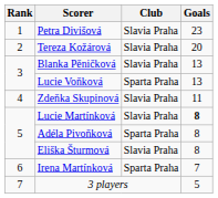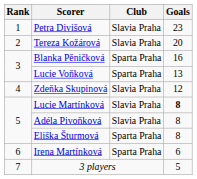Blanka Pěničková | Club: Slavia Praha -> Sparta Praha
Blanka Pěničková | Goals: 13 -> 16
Zdeňka Skupinová | Goals: 11 -> 12
Adéla Pivoňková | Club: Sparta Praha -> Slavia Praha
Eliška Šturmová | Club: Slavia Praha -> Sparta Praha
Irena Martínková | Goals: 7 -> 6
